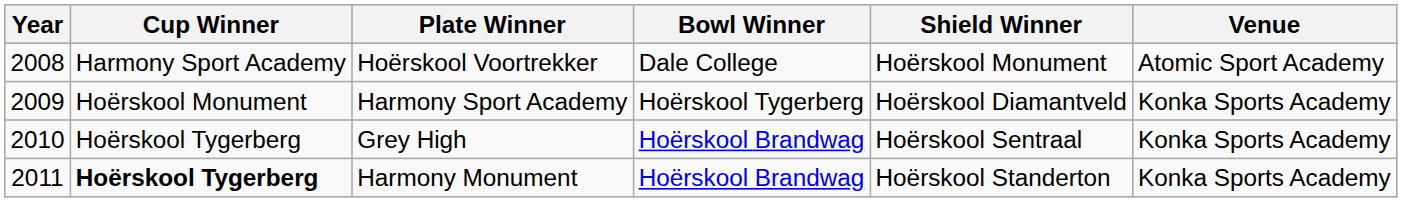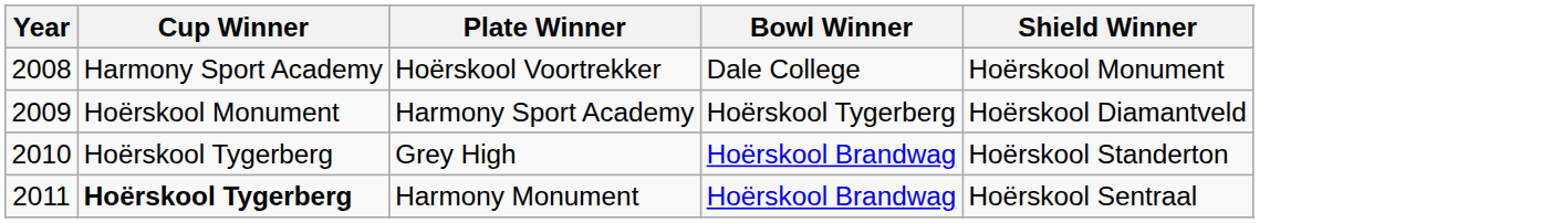- column: Venue | Atomic Sport Academy | Konka Sports Academy | Konka Sports Academy | Konka Sports Academy
Grey High | Shield Winner: Hoërskool Sentraal -> Hoërskool Standerton
Harmony Monument | Shield Winner: Hoërskool Standerton -> Hoërskool Sentraal
